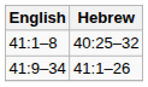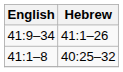rows swapped: 41:1–8 <-> 41:9–34
